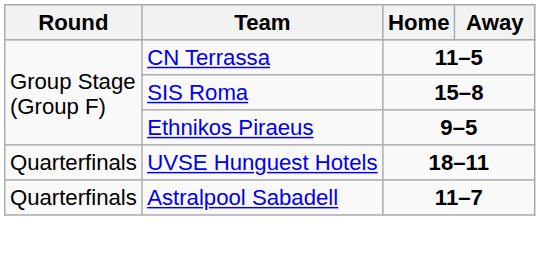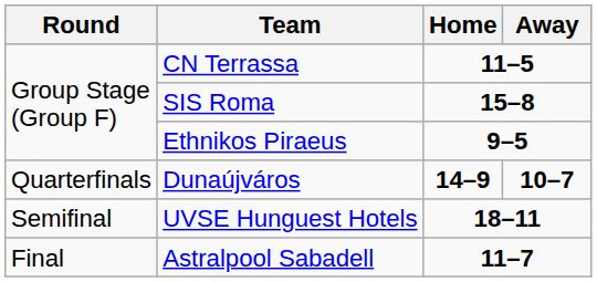+ row: Quarterfinals | Dunaújváros | 14–9 | 10–7
UVSE Hunguest Hotels | Round: Quarterfinals -> Semifinal
Astralpool Sabadell | Round: Quarterfinals -> Final
